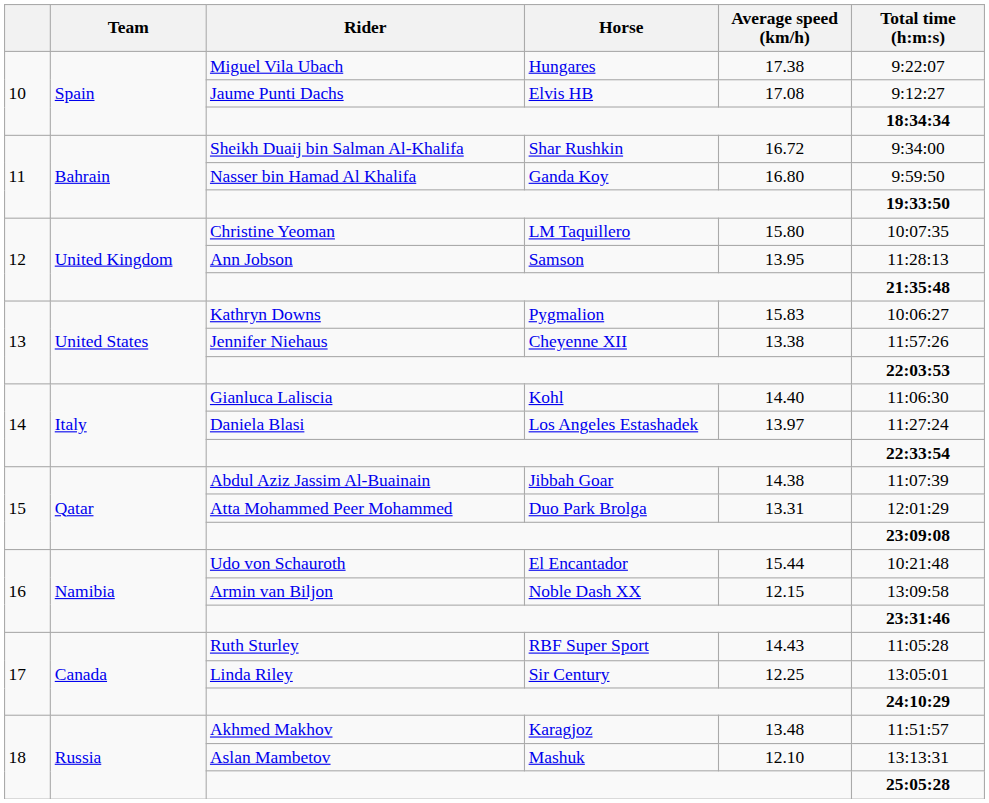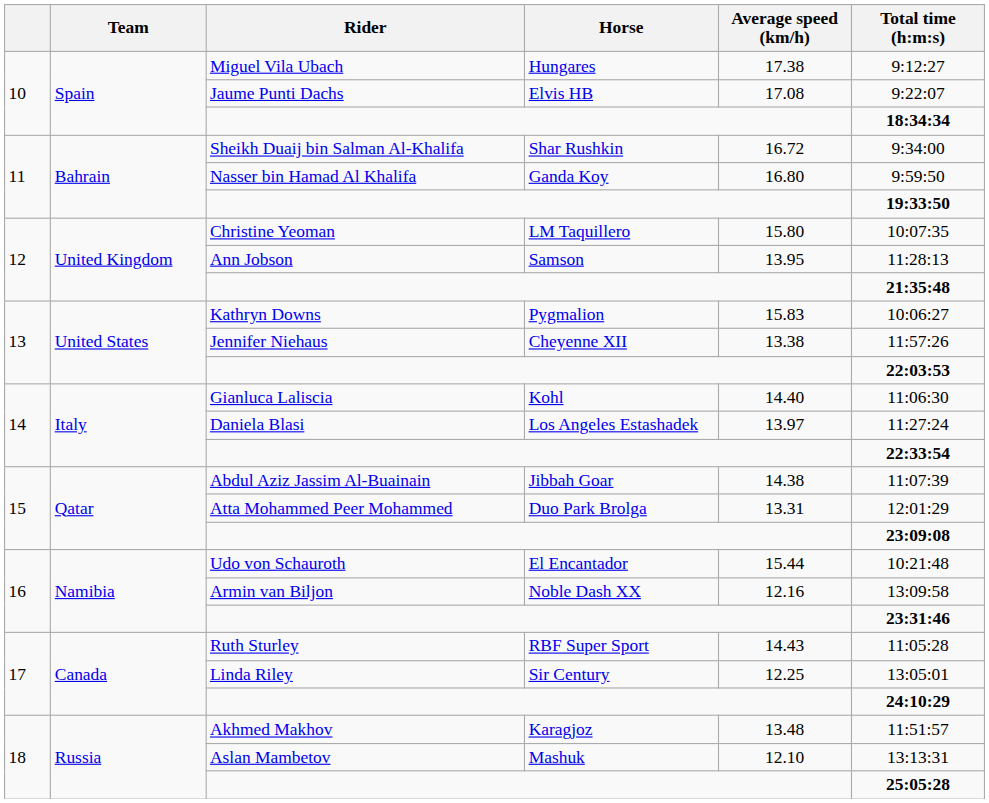Miguel Vila Ubach | Total time (h:m:s): 9:22:07 -> 9:12:27
Jaume Punti Dachs | Total time (h:m:s): 9:12:27 -> 9:22:07
Armin van Biljon | Average speed (km/h): 12.15 -> 12.16
